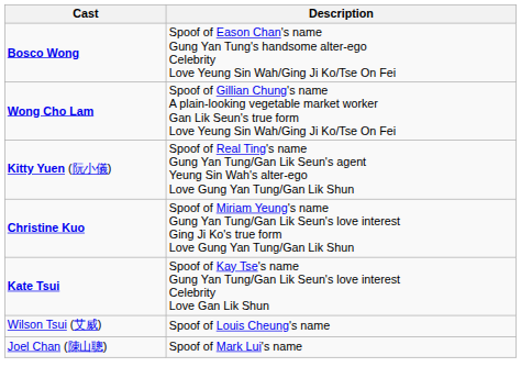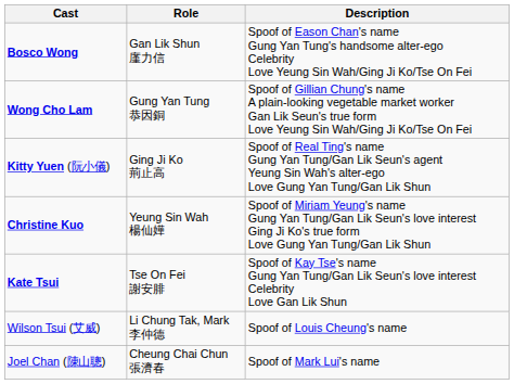+ column: Role | Gan Lik Shun 廑力信 | Gung Yan Tung 恭因銅 | Ging Ji Ko 荊止高 | Yeung Sin Wah 楊仙嬅 | Tse On Fei 謝安腓 | Li Chung Tak, Mark 李仲德 | Cheung Chai Chun 張濟春
